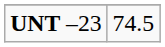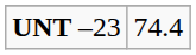UNT –23 | column 2: 74.5 -> 74.4
